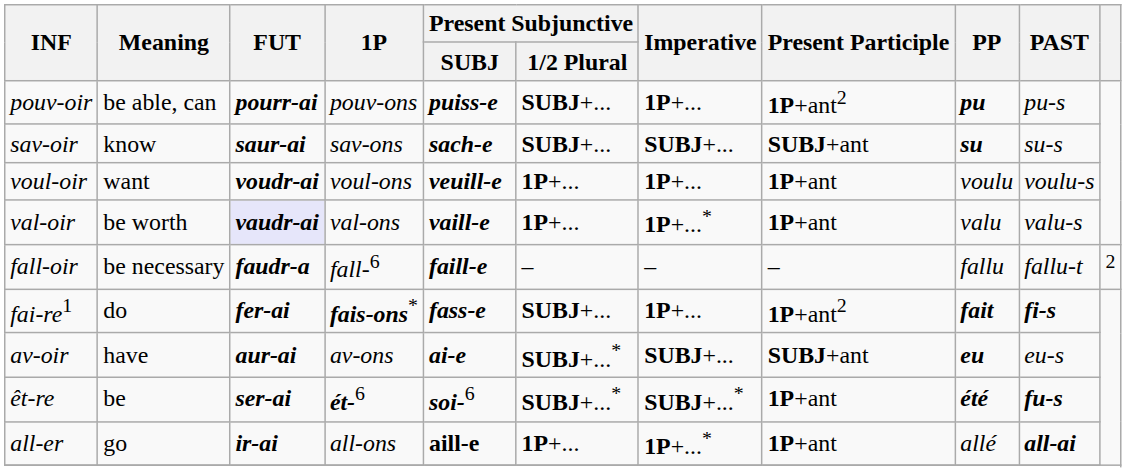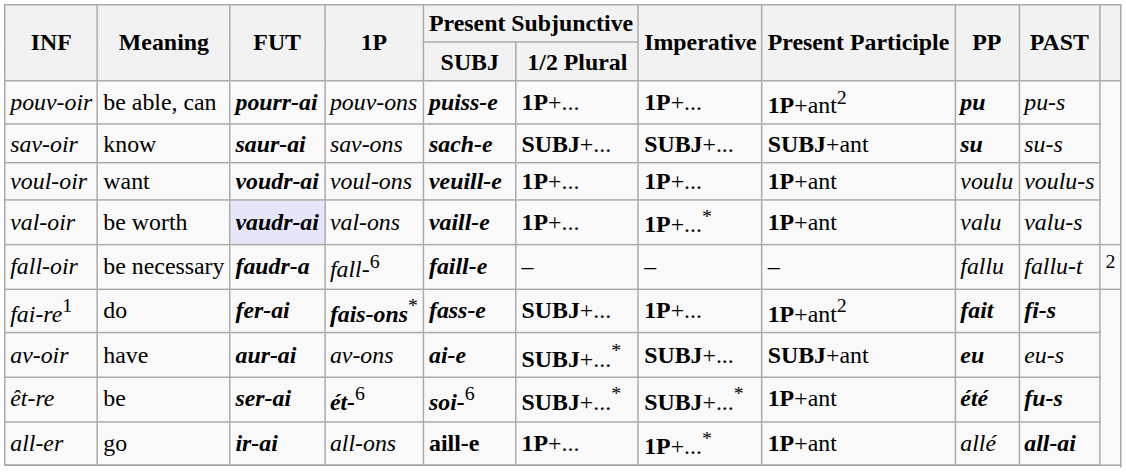pouv-oir | Present Subjunctive / 1/2 Plural: SUBJ+... -> 1P+...
